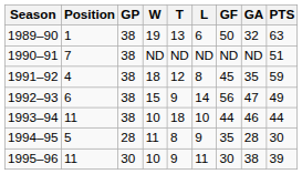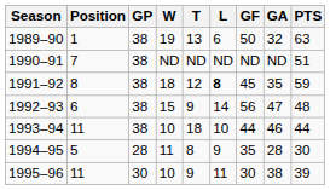1991–92 | Position: 4 -> 8
1991–92 | L: normal -> bold
1992–93 | PTS: 49 -> 48
